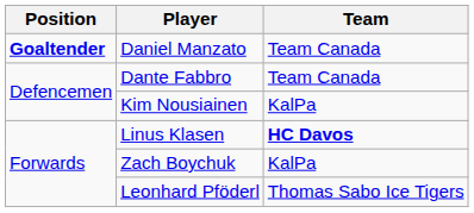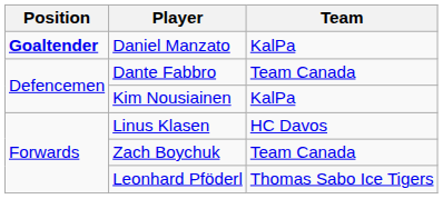Daniel Manzato | Team: Team Canada -> KalPa
Linus Klasen | Team: bold -> normal
Zach Boychuk | Team: KalPa -> Team Canada
